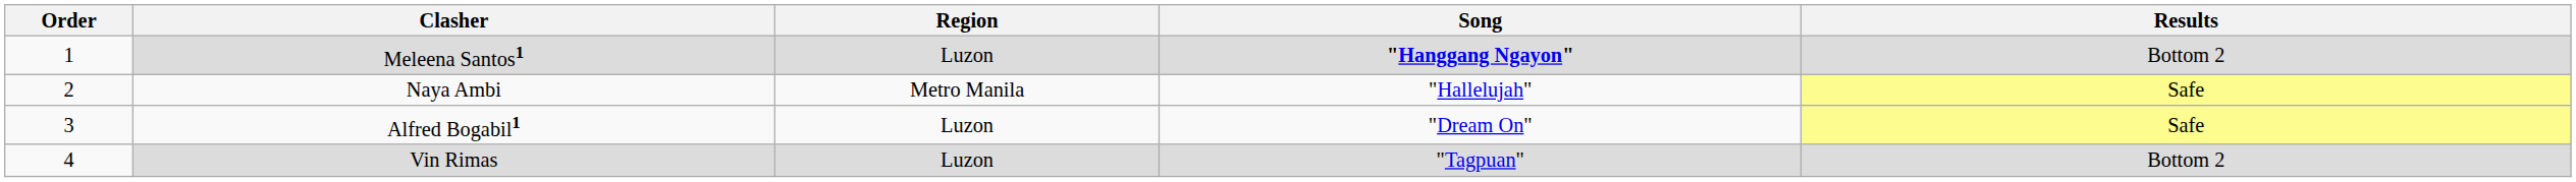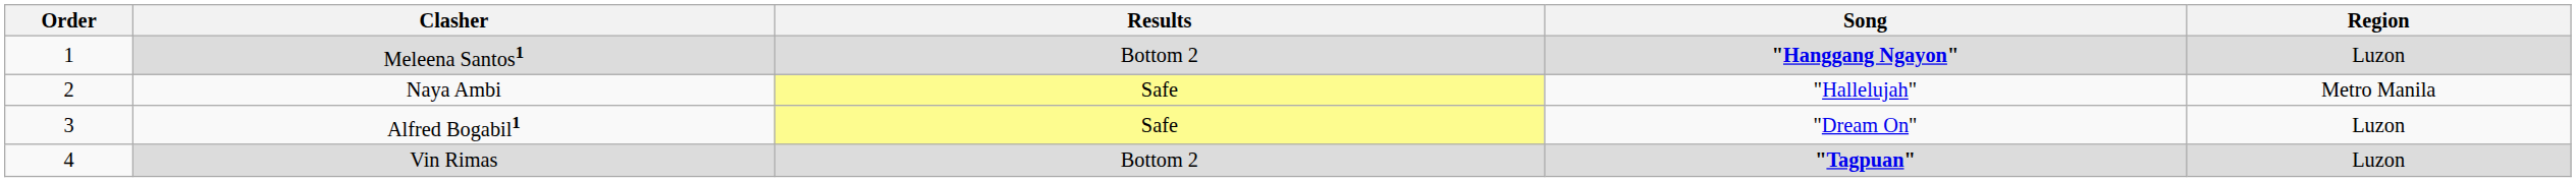columns swapped: Region <-> Results
Vin Rimas | Song: normal -> bold
